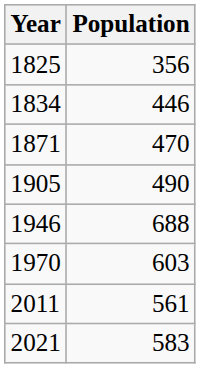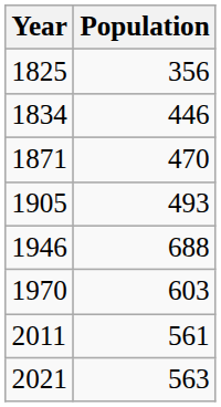1905 | Population: 490 -> 493
2021 | Population: 583 -> 563
